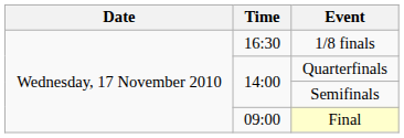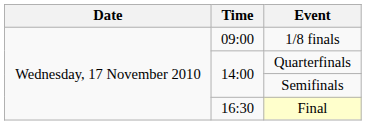1/8 finals | Time: 16:30 -> 09:00
Final | Time: 09:00 -> 16:30
